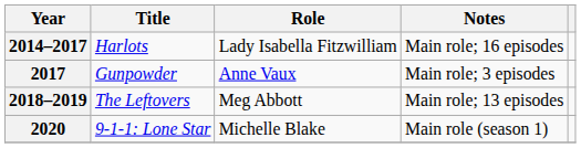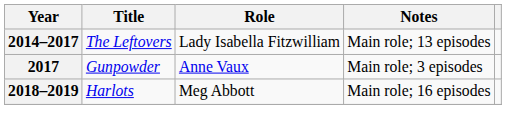2014–2017 | Title: Harlots -> The Leftovers
2014–2017 | Notes: Main role; 16 episodes -> Main role; 13 episodes
2018–2019 | Title: The Leftovers -> Harlots
2018–2019 | Notes: Main role; 13 episodes -> Main role; 16 episodes
- row: 2020 | 9-1-1: Lone Star | Michelle Blake | Main role (season 1)
